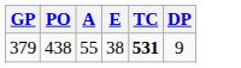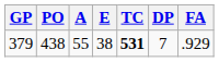+ column: FA | .929
379 | DP: 9 -> 7
